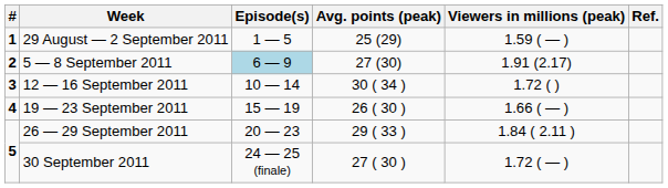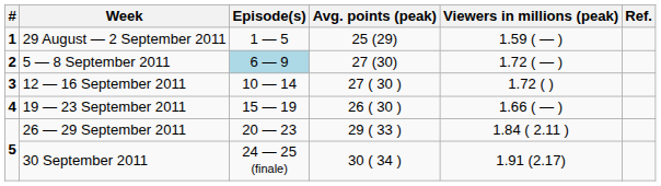5 — 8 September 2011 | Viewers in millions (peak): 1.91 (2.17) -> 1.72 ( — )
12 — 16 September 2011 | Avg. points (peak): 30 ( 34 ) -> 27 ( 30 )
30 September 2011 | Avg. points (peak): 27 ( 30 ) -> 30 ( 34 )
30 September 2011 | Viewers in millions (peak): 1.72 ( — ) -> 1.91 (2.17)
